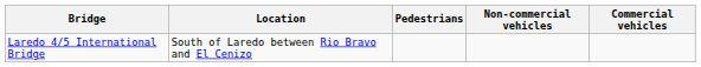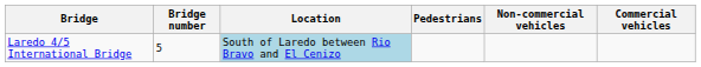+ column: Bridge number | 5
Laredo 4/5 International Bridge | Location: no background -> lightblue background
